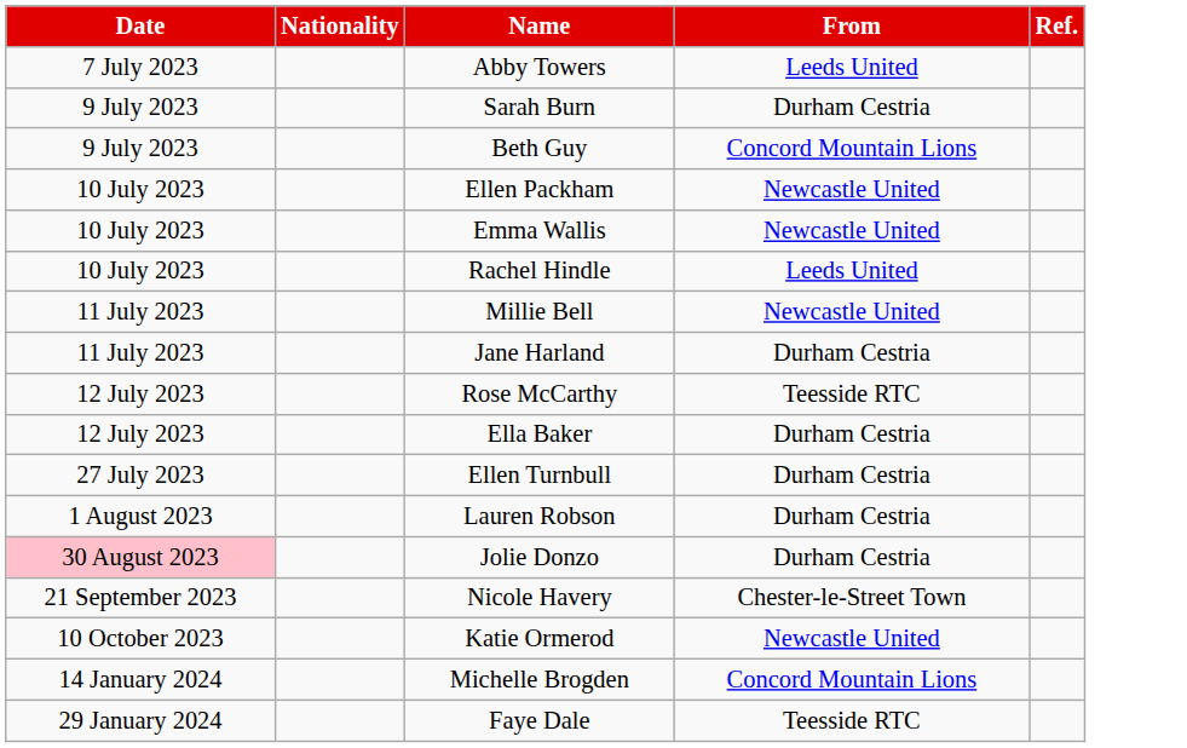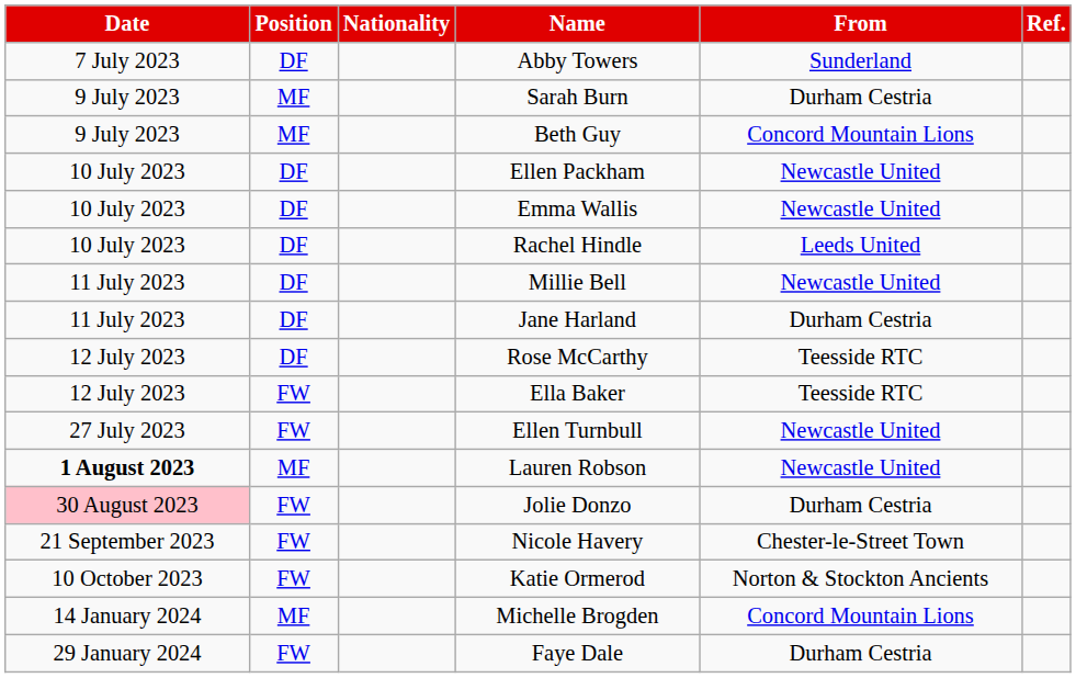+ column: Position | DF | MF | MF | DF | DF | DF | DF | DF | DF | FW | FW | MF | FW | FW | FW | MF | FW
Abby Towers | From: Leeds United -> Sunderland
Ella Baker | From: Durham Cestria -> Teesside RTC
Ellen Turnbull | From: Durham Cestria -> Newcastle United
Lauren Robson | Date: normal -> bold
Lauren Robson | From: Durham Cestria -> Newcastle United
Katie Ormerod | From: Newcastle United -> Norton & Stockton Ancients
Faye Dale | From: Teesside RTC -> Durham Cestria
